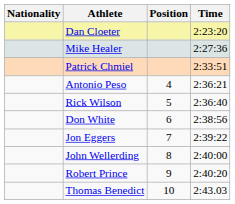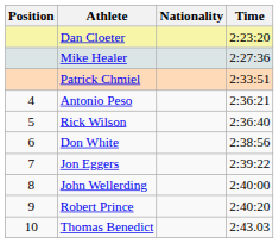columns swapped: Position <-> Nationality
